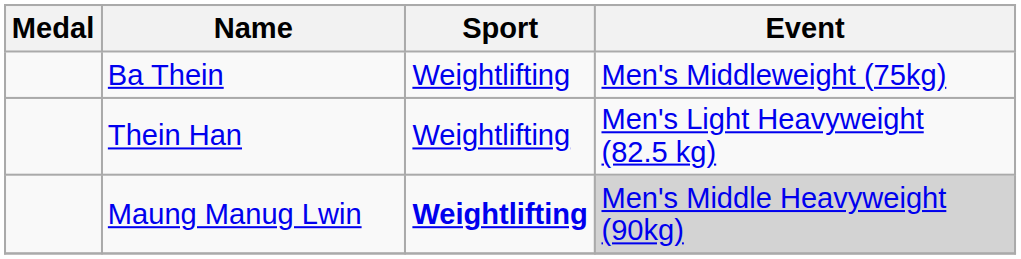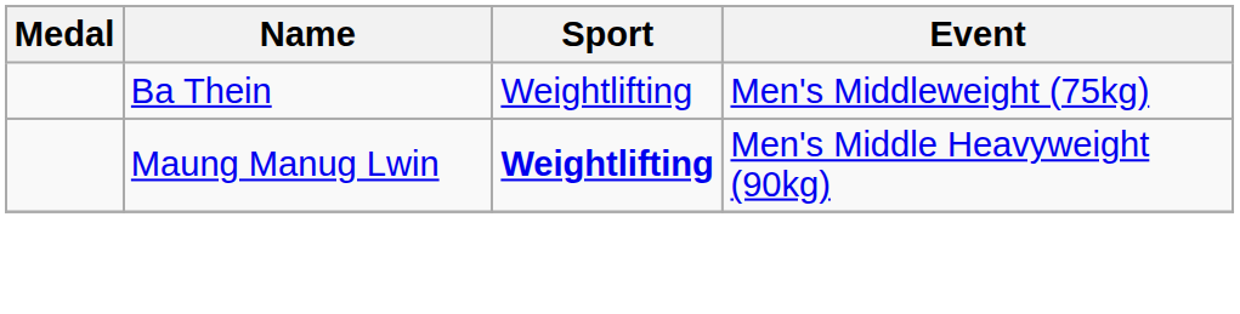- row: Thein Han | Weightlifting | Men's Light Heavyweight (82.5 kg)
Maung Manug Lwin | Event: lightgrey background -> no background
